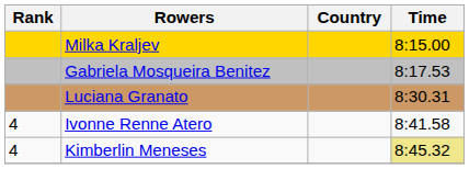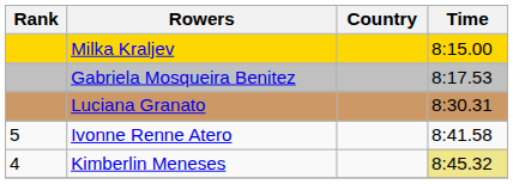Ivonne Renne Atero | Rank: 4 -> 5
